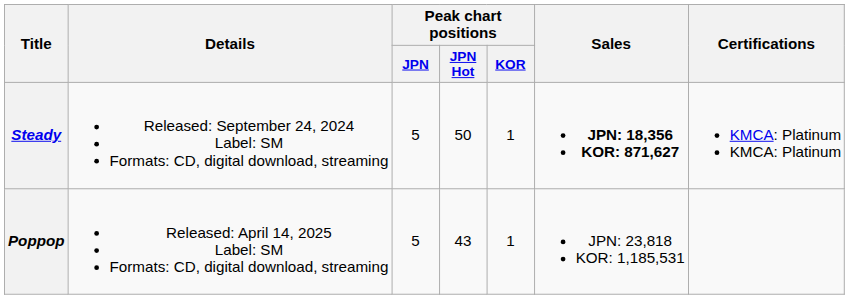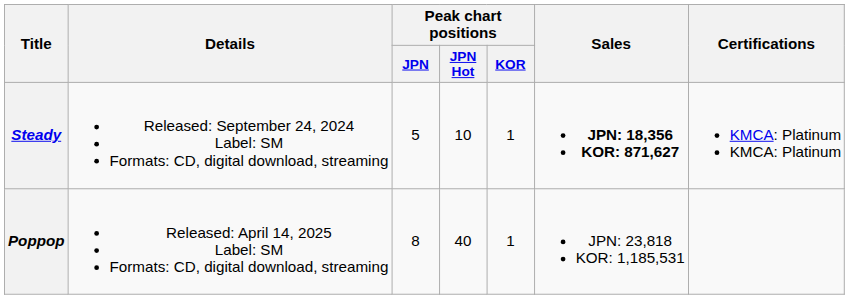Steady | Peak chart positions / JPN Hot: 50 -> 10
Poppop | Peak chart positions / JPN: 5 -> 8
Poppop | Peak chart positions / JPN Hot: 43 -> 40
